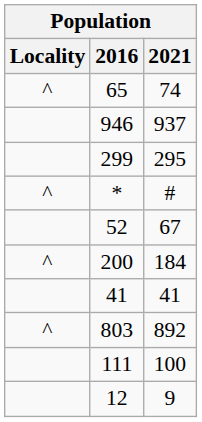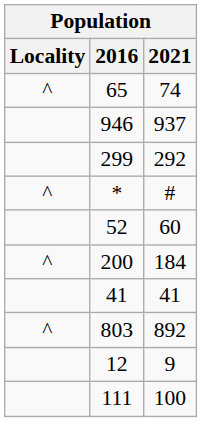299 | 2021: 295 -> 292
52 | 2021: 67 -> 60
rows swapped: 12 <-> 111
